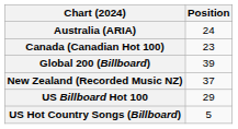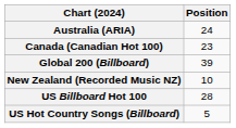New Zealand (Recorded Music NZ) | Position: 37 -> 10
US Billboard Hot 100 | Position: 29 -> 28
